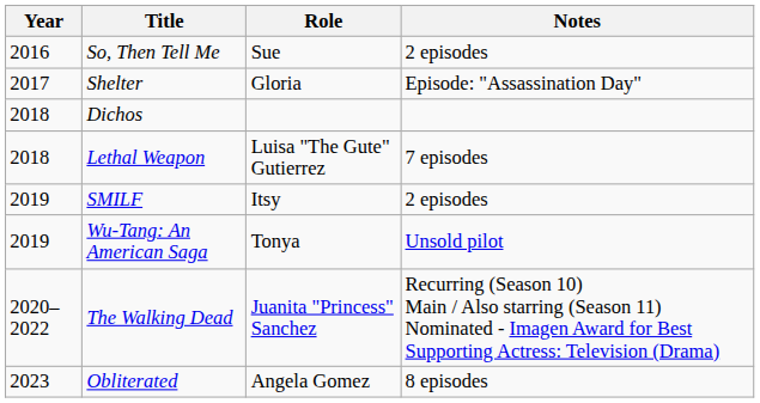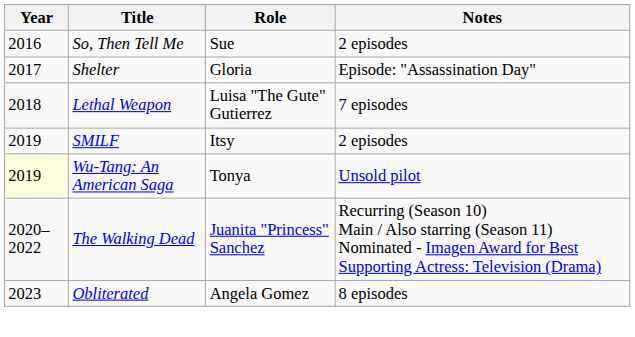- row: 2018 | Dichos
Wu-Tang: An American Saga | Year: no background -> lightyellow background
